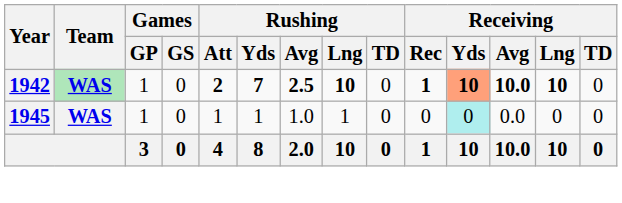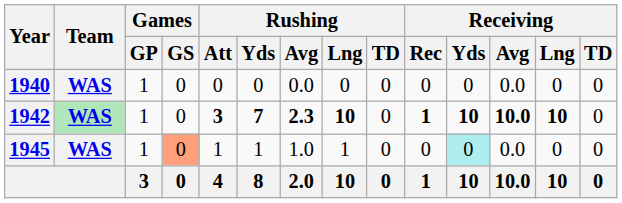+ row: 1940 | WAS | 1 | 0 | 0 | 0 | 0.0 | 0 | 0 | 0 | 0 | 0.0 | 0 | 0
1942 | Rushing / Att: 2 -> 3
1942 | Rushing / Avg: 2.5 -> 2.3
1942 | Receiving / Yds: lightsalmon background -> no background
1945 | Games / GS: no background -> lightsalmon background
